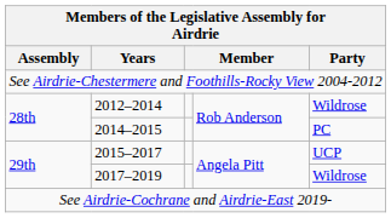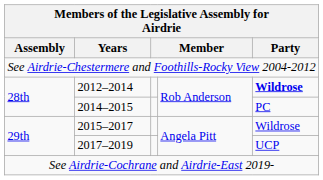2012–2014 | Party: normal -> bold
2015–2017 | Party: UCP -> Wildrose
2017–2019 | Party: Wildrose -> UCP
